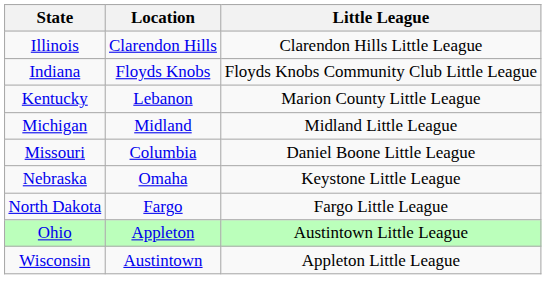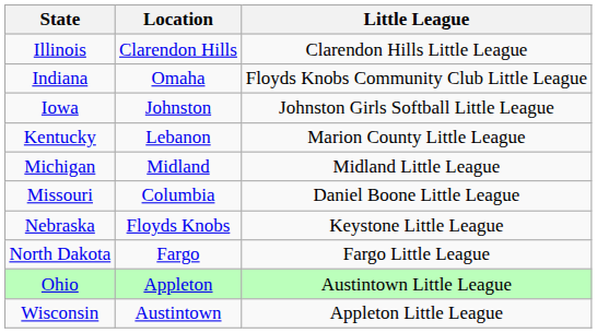Indiana | Location: Floyds Knobs -> Omaha
+ row: Iowa | Johnston | Johnston Girls Softball Little League
Nebraska | Location: Omaha -> Floyds Knobs
